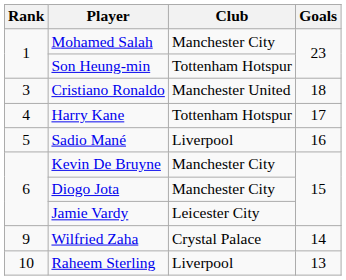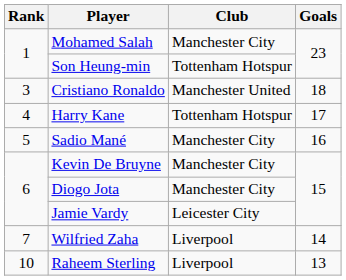Sadio Mané | Club: Liverpool -> Manchester City
Wilfried Zaha | Rank: 9 -> 7
Wilfried Zaha | Club: Crystal Palace -> Liverpool
